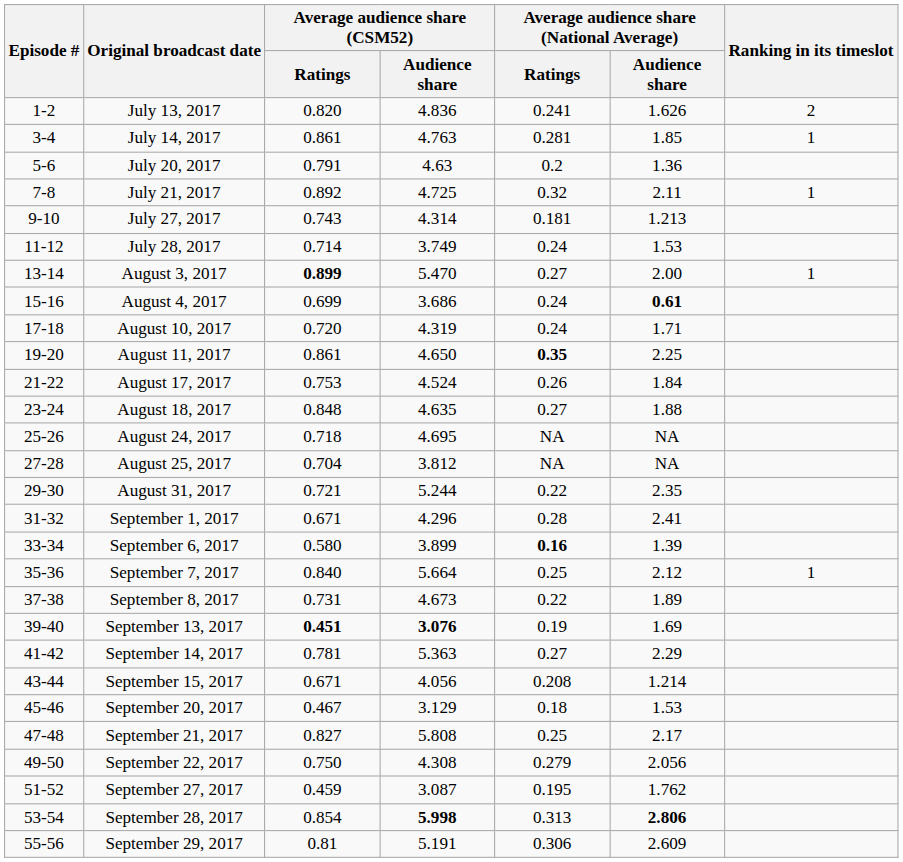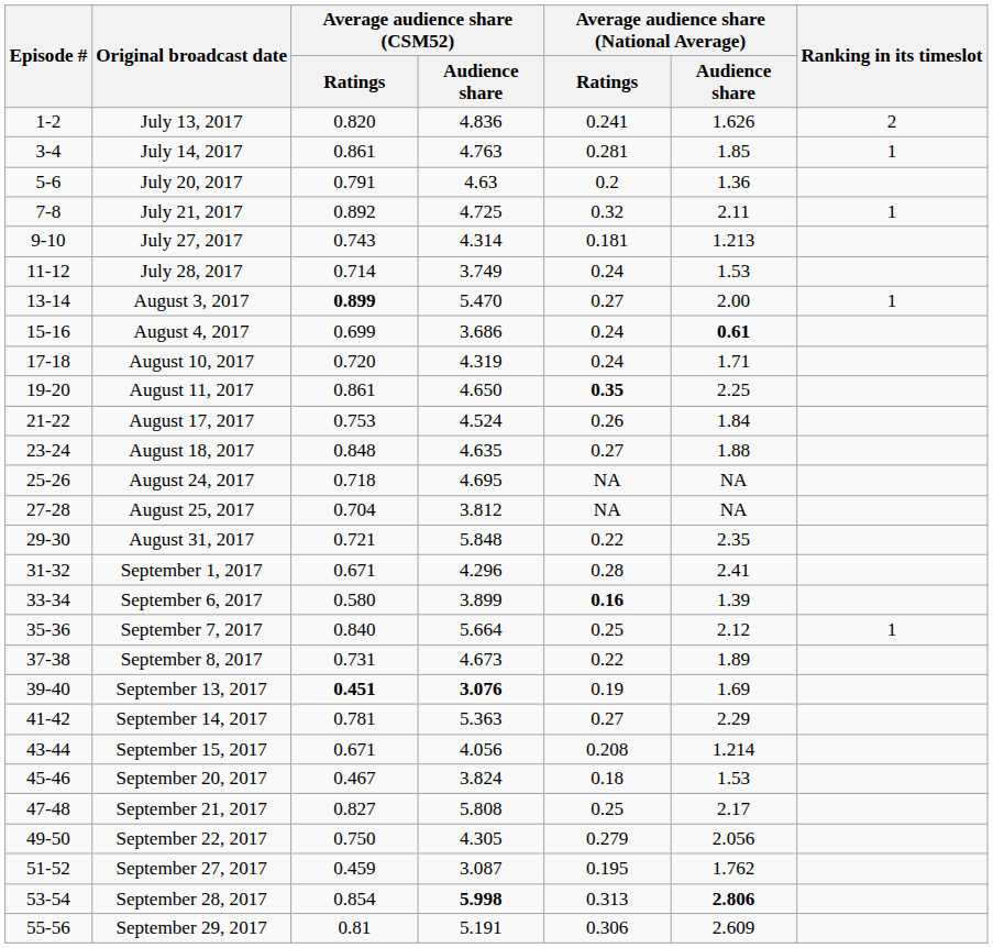August 31, 2017 | Average audience share (CSM52) / Audience share: 5.244 -> 5.848
September 20, 2017 | Average audience share (CSM52) / Audience share: 3.129 -> 3.824
September 22, 2017 | Average audience share (CSM52) / Audience share: 4.308 -> 4.305
